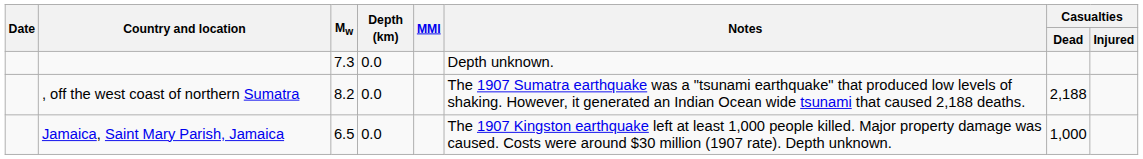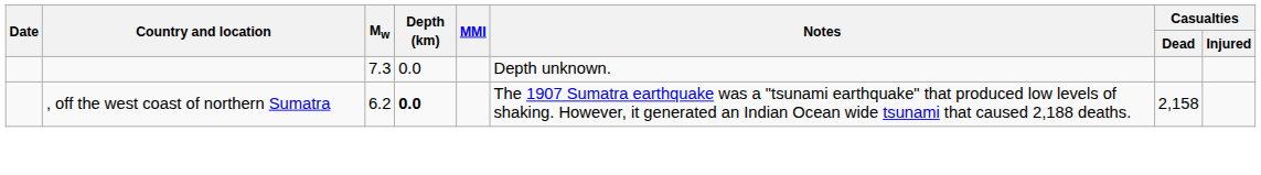, off the west coast of northern Sumatra | Mw: 8.2 -> 6.2
, off the west coast of northern Sumatra | Depth (km): normal -> bold
, off the west coast of northern Sumatra | Casualties / Dead: 2,188 -> 2,158
- row: Jamaica, Saint Mary Parish, Jamaica | 6.5 | 0.0 | The 1907 Kingston earthquake left at least 1,000 people killed. Major property damage was caused. Costs were around $30 million (1907 rate). Depth unknown. | 1,000
